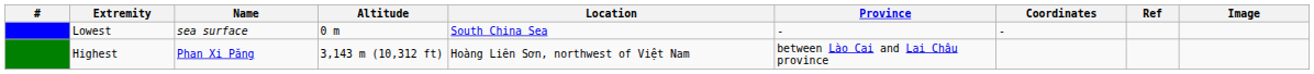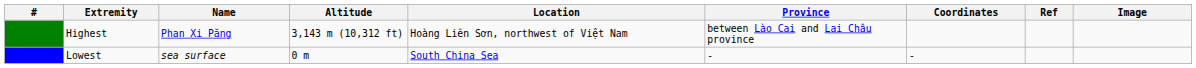rows swapped: Highest <-> Lowest
